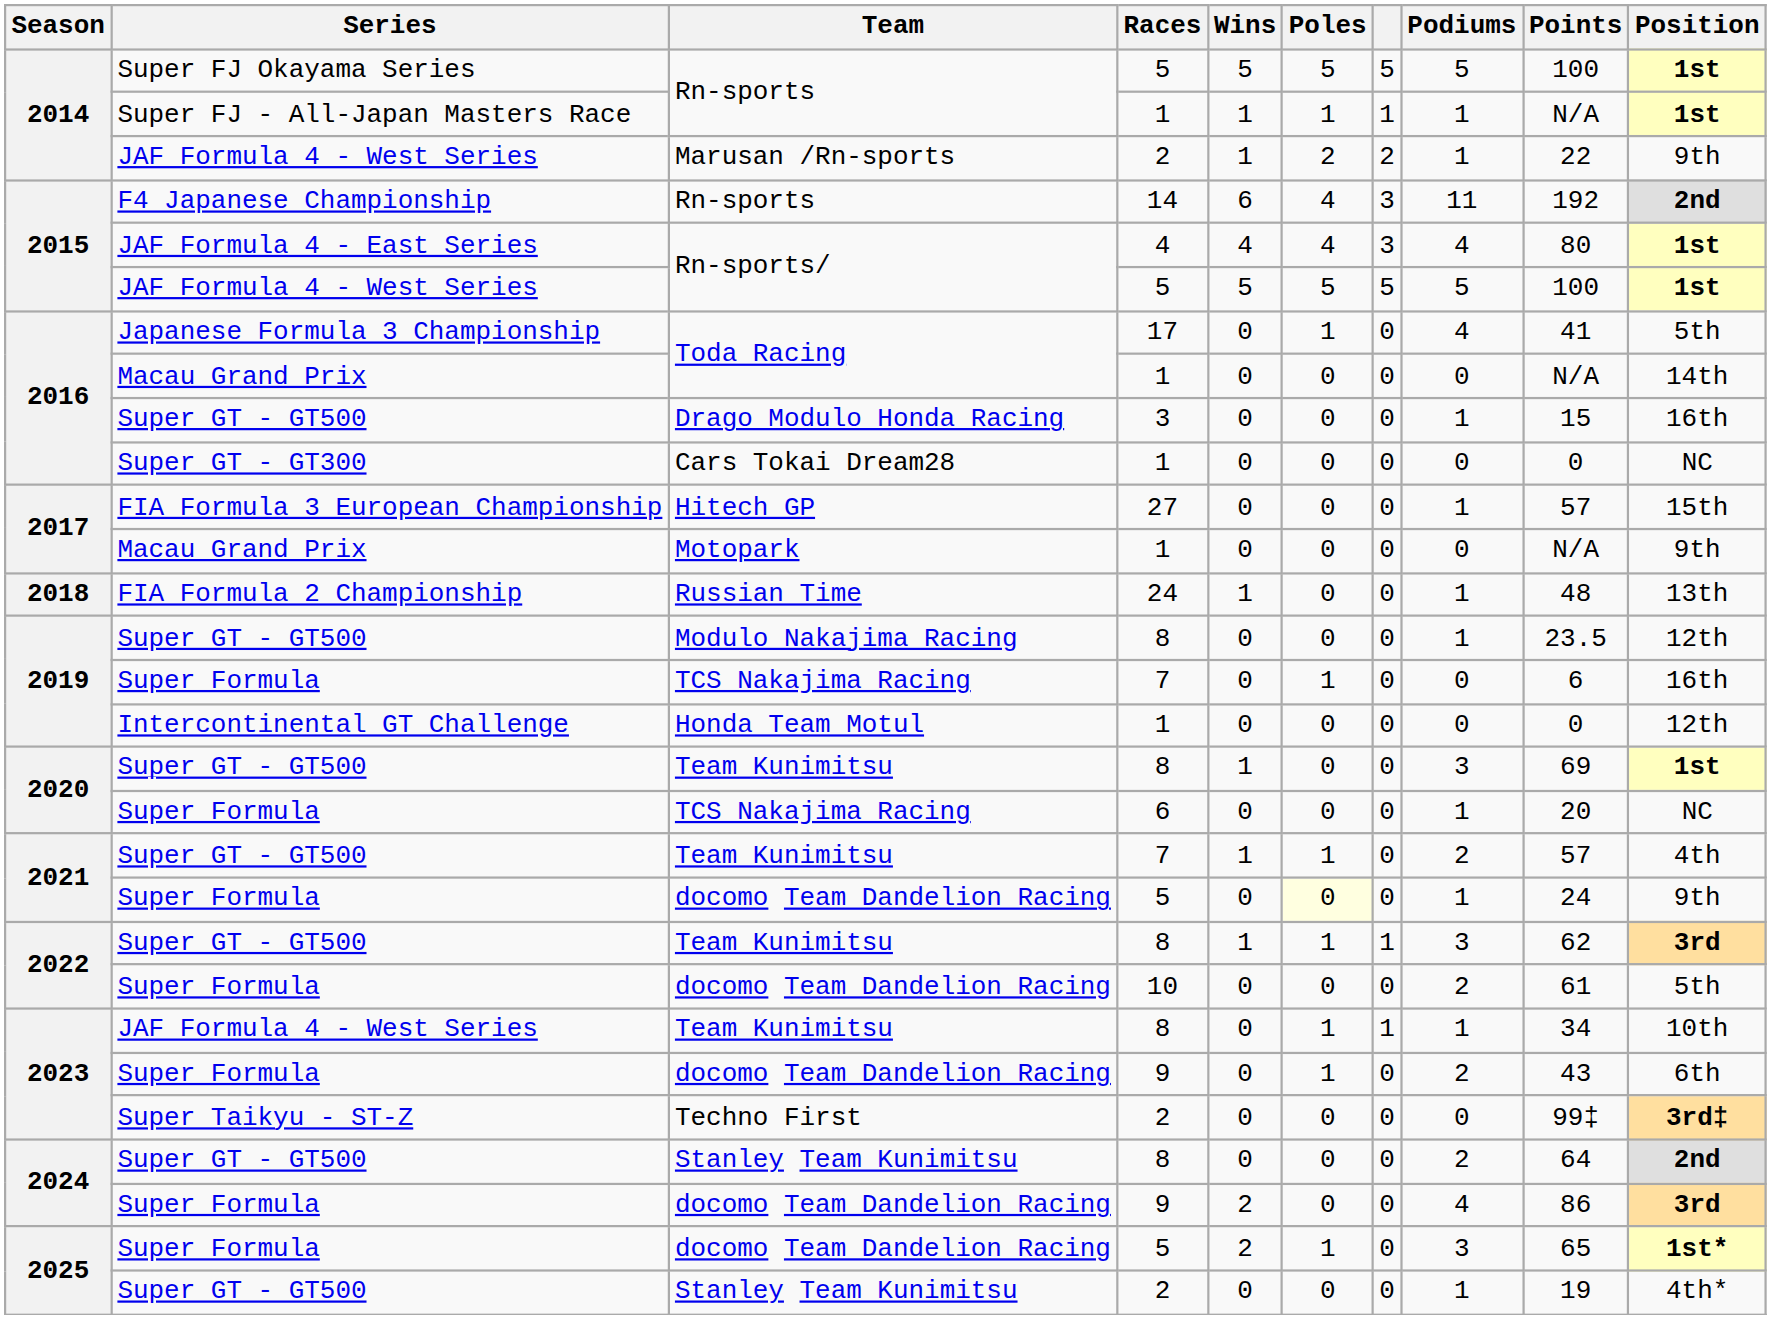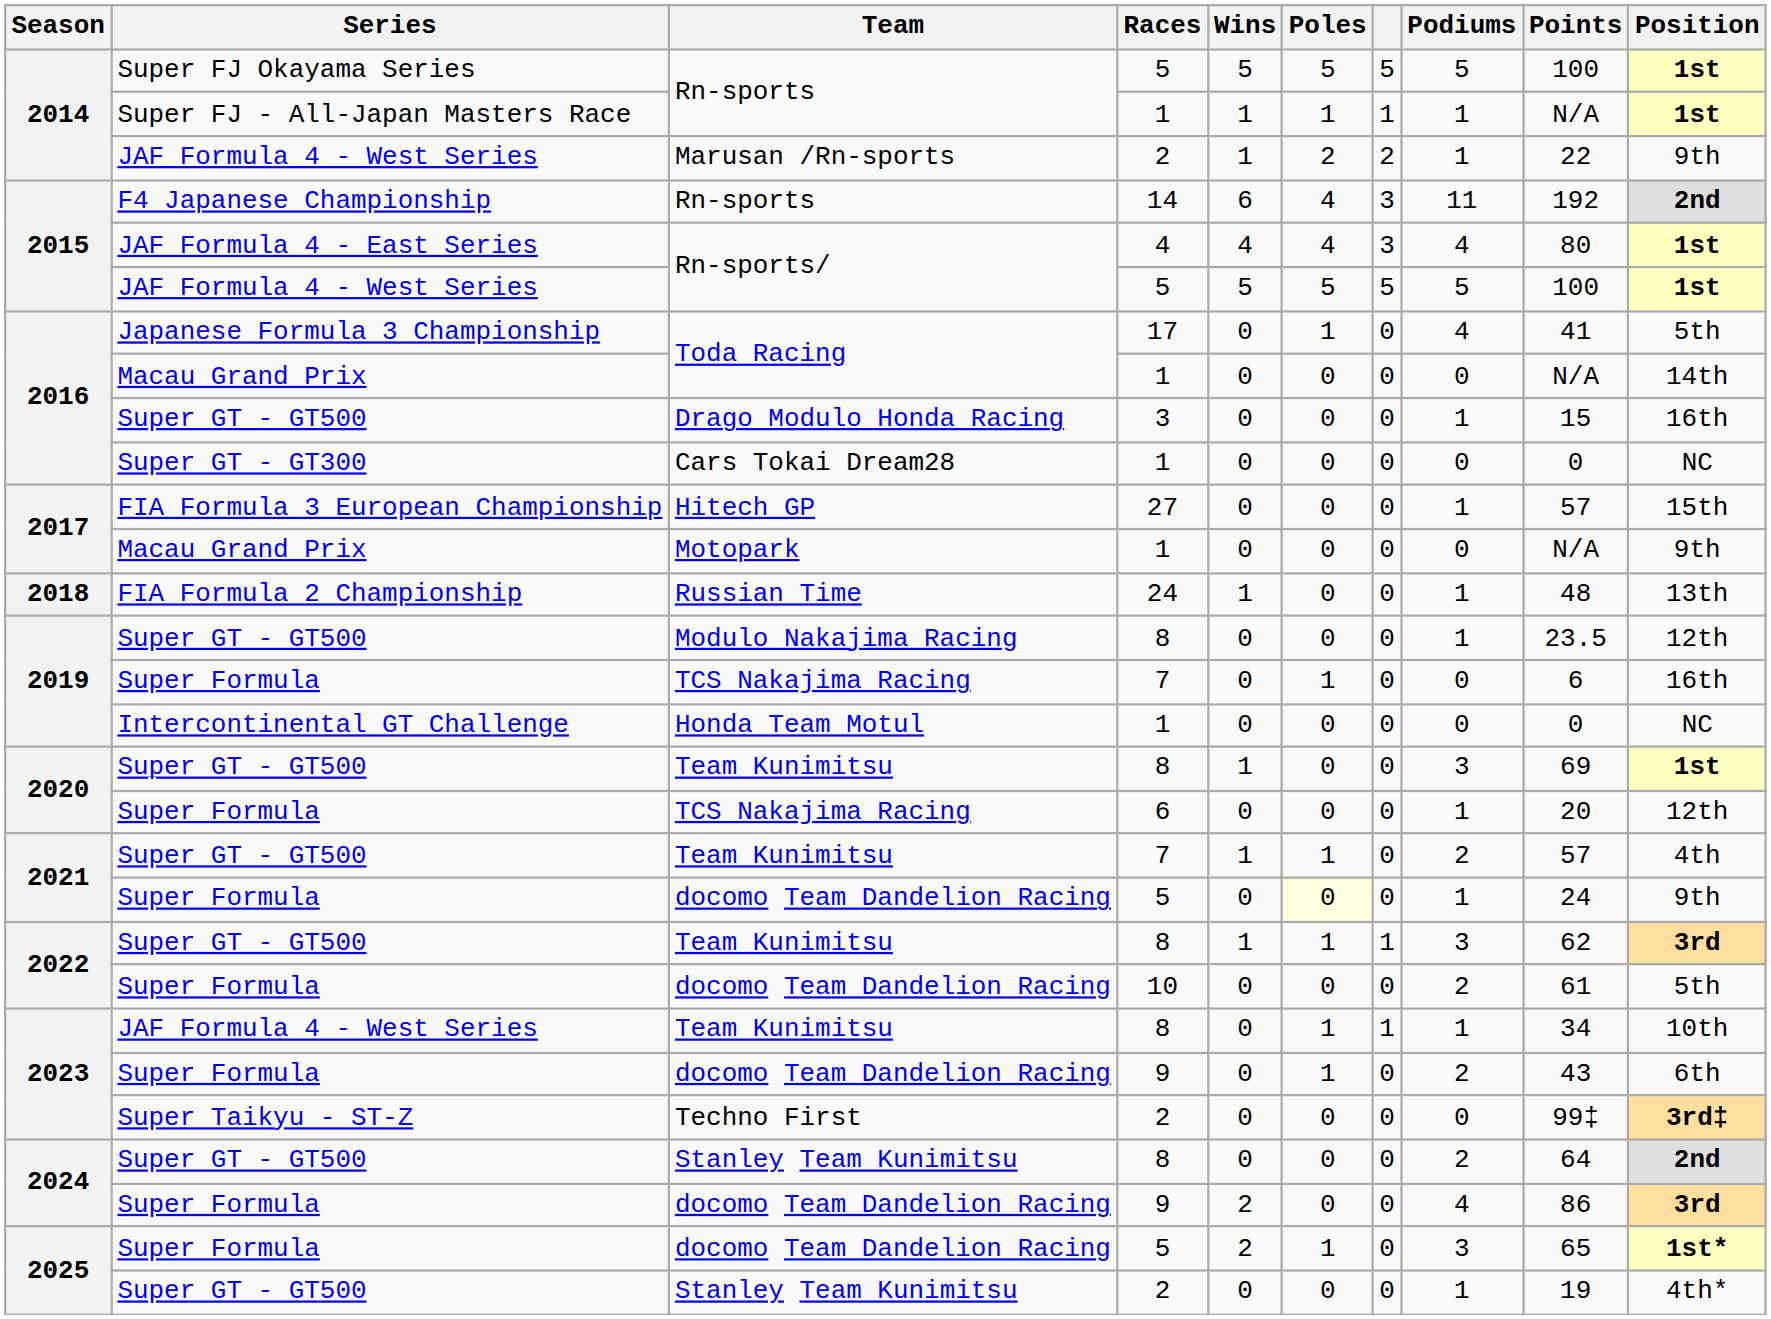Honda Team Motul | Position: 12th -> NC
2020 / TCS Nakajima Racing | Position: NC -> 12th
